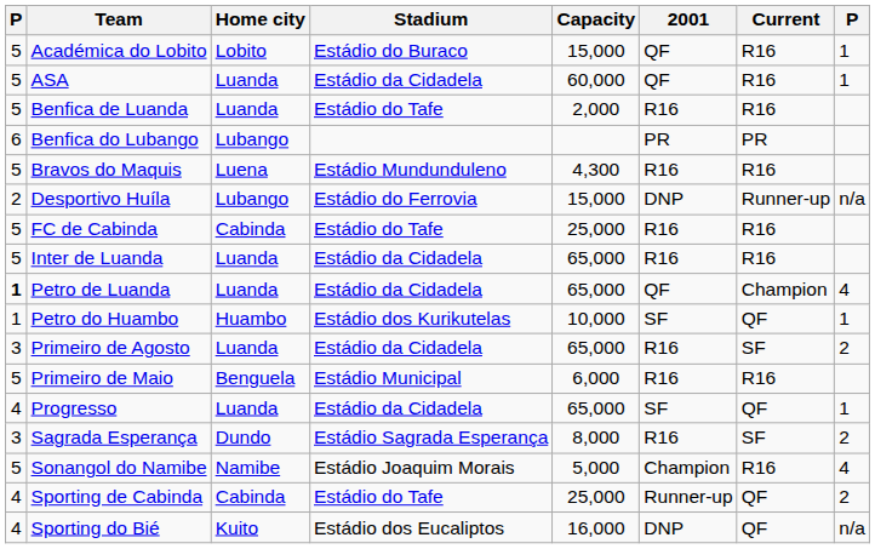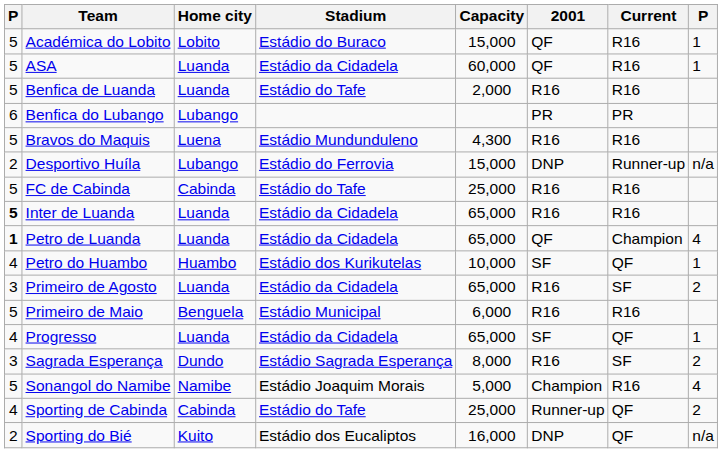Inter de Luanda | column 1: normal -> bold
Petro do Huambo | column 1: 1 -> 4
Sporting do Bié | column 1: 4 -> 2
